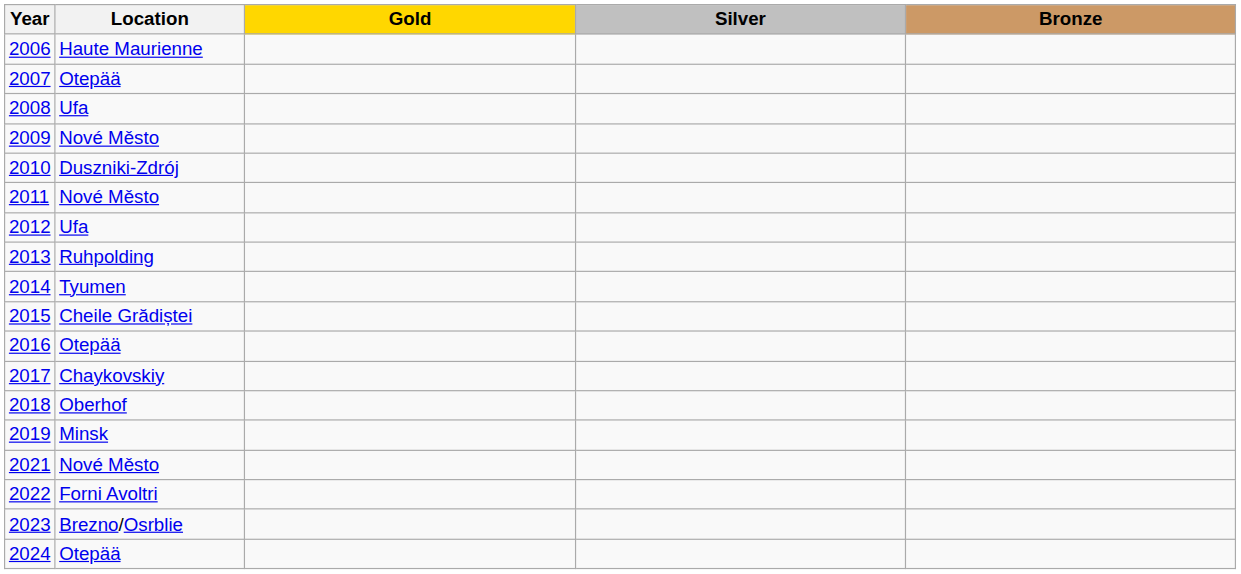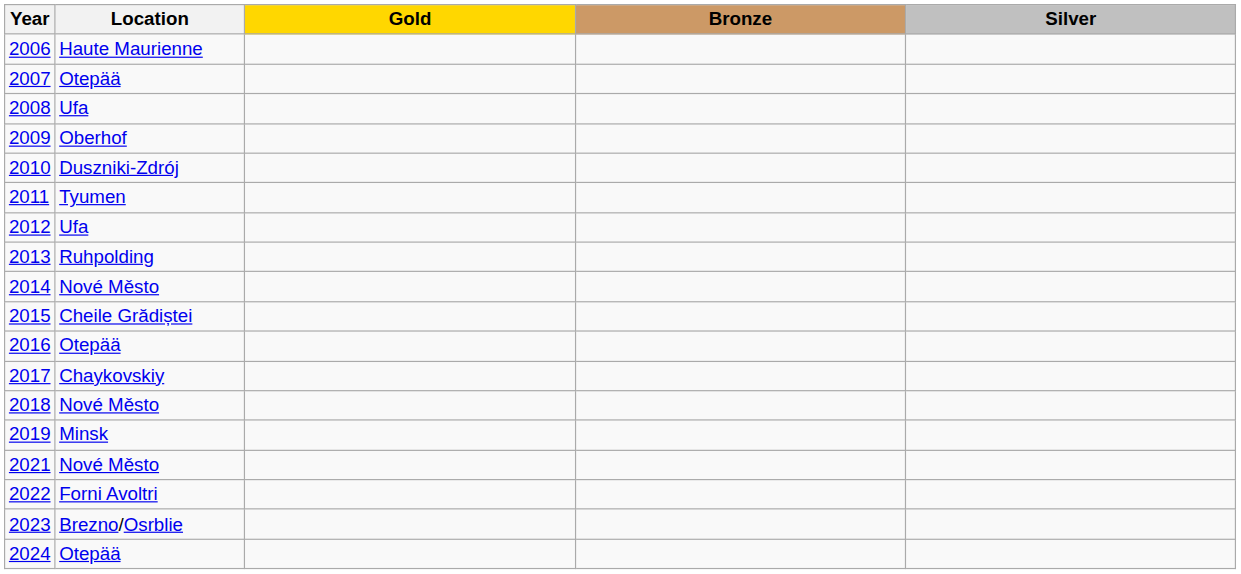columns swapped: Silver <-> Bronze
2009 | Location: Nové Město -> Oberhof
2011 | Location: Nové Město -> Tyumen
2014 | Location: Tyumen -> Nové Město
2018 | Location: Oberhof -> Nové Město
